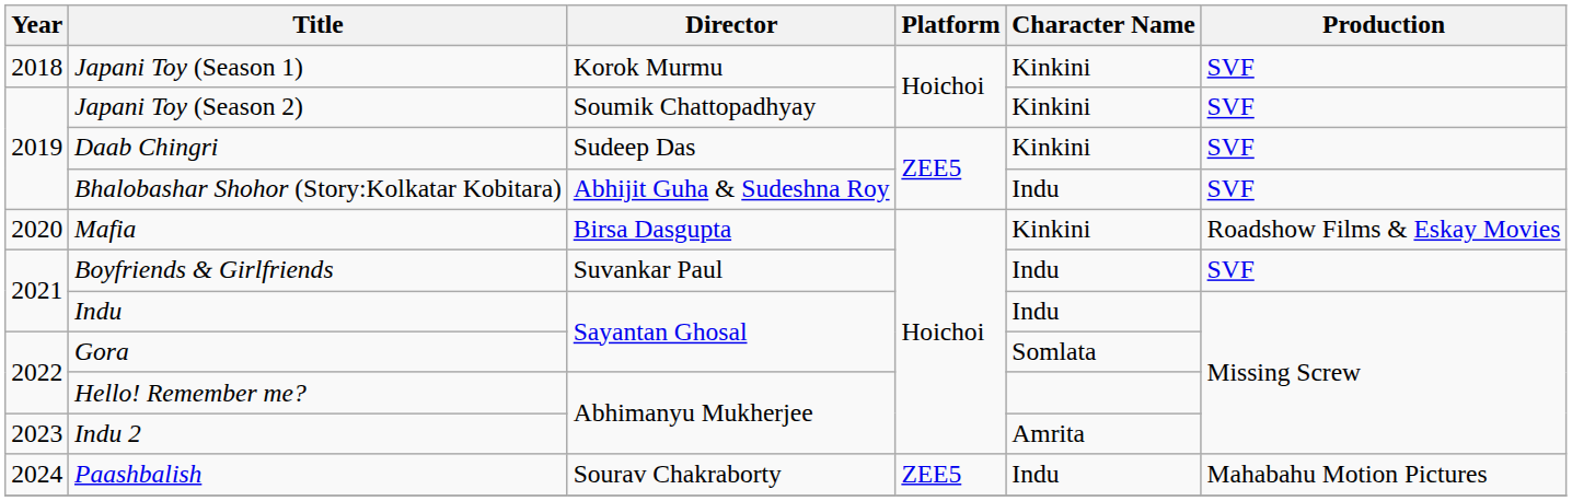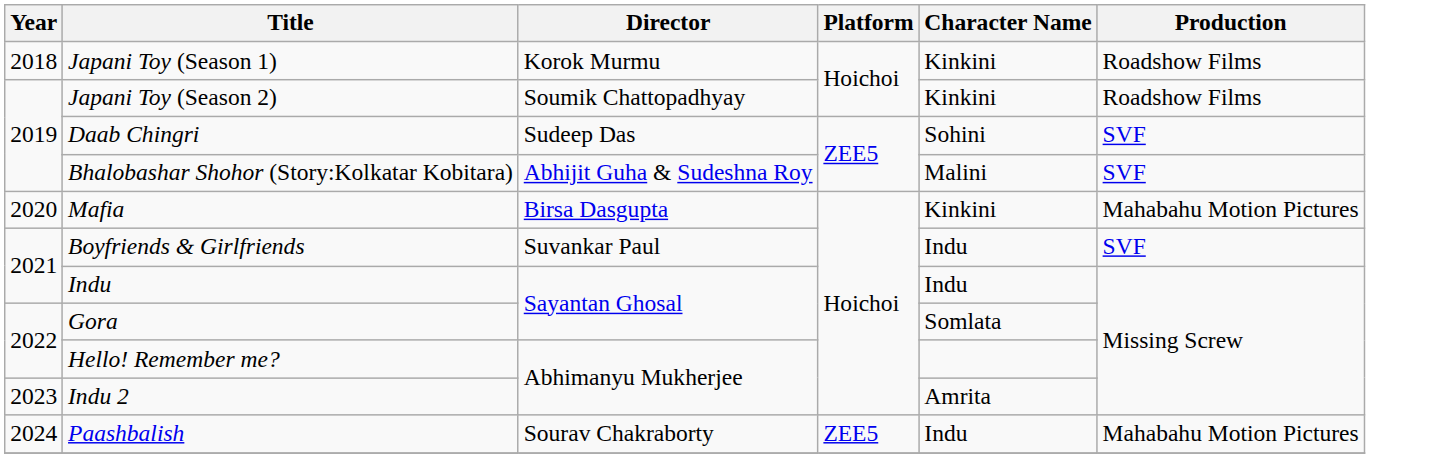Japani Toy (Season 1) | Production: SVF -> Roadshow Films
Japani Toy (Season 2) | Production: SVF -> Roadshow Films
Daab Chingri | Character Name: Kinkini -> Sohini
Bhalobashar Shohor (Story:Kolkatar Kobitara) | Character Name: Indu -> Malini
Mafia | Production: Roadshow Films & Eskay Movies -> Mahabahu Motion Pictures
